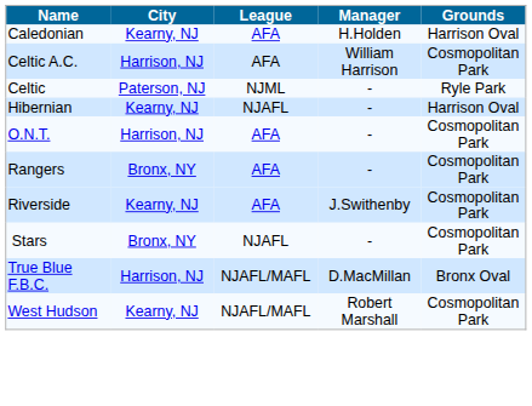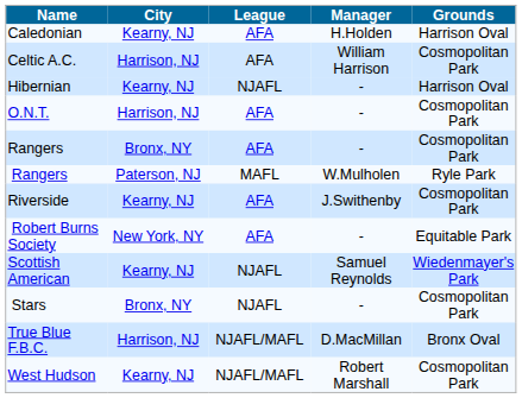- row: Celtic | Paterson, NJ | NJML | - | Ryle Park
+ row: Rangers | Paterson, NJ | MAFL | W.Mulholen | Ryle Park
+ row: Robert Burns Society | New York, NY | AFA | - | Equitable Park
+ row: Scottish American | Kearny, NJ | NJAFL | Samuel Reynolds | Wiedenmayer's Park
